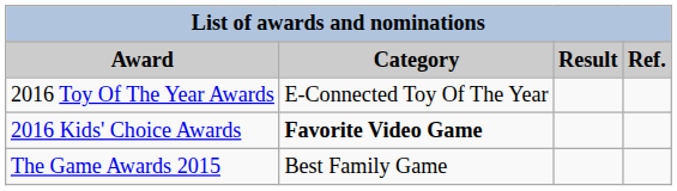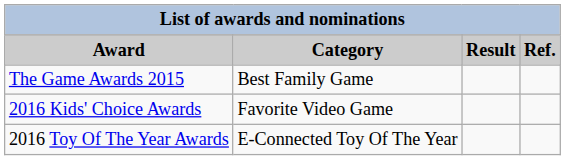rows swapped: The Game Awards 2015 <-> 2016 Toy Of The Year Awards
2016 Kids' Choice Awards | Category: bold -> normal
